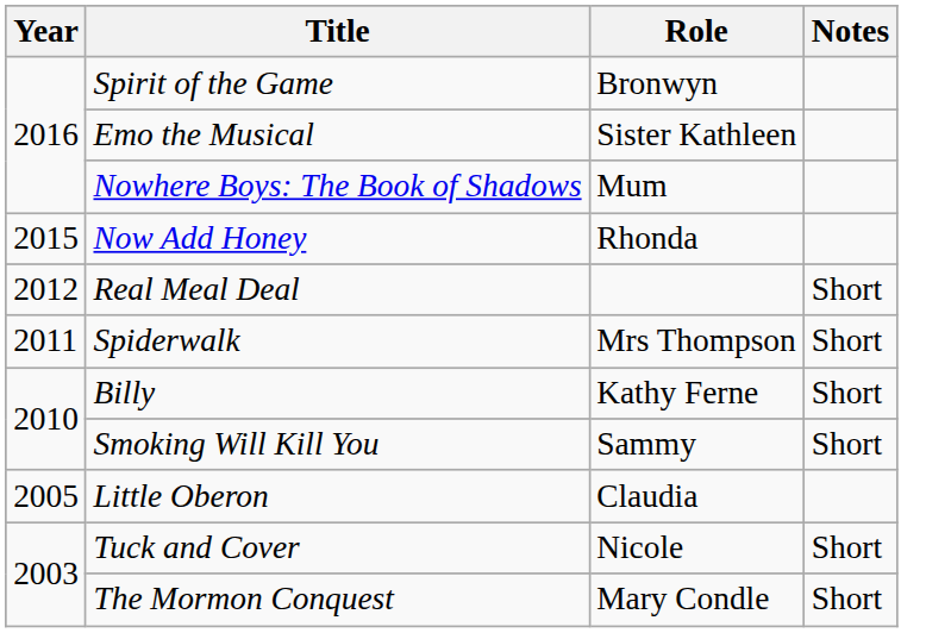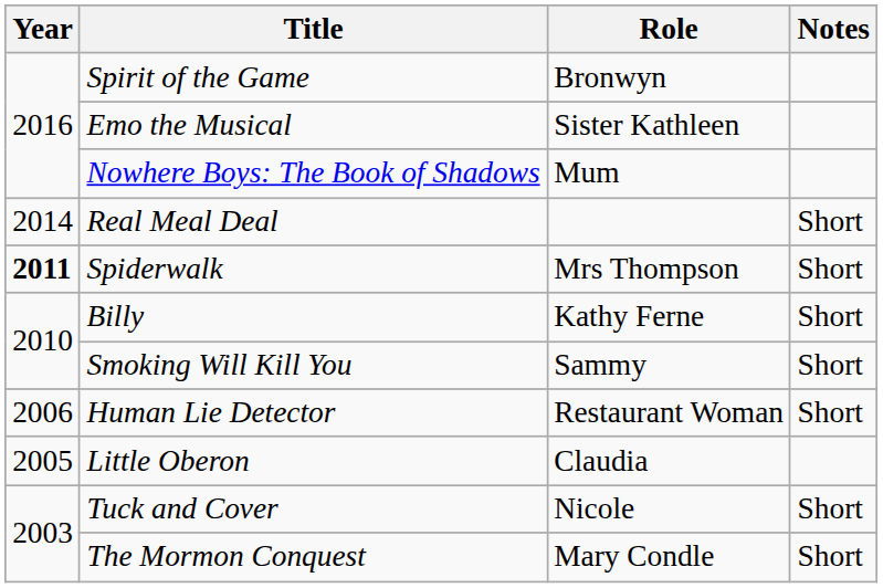- row: 2015 | Now Add Honey | Rhonda
Real Meal Deal | Year: 2012 -> 2014
Spiderwalk | Year: normal -> bold
+ row: 2006 | Human Lie Detector | Restaurant Woman | Short
